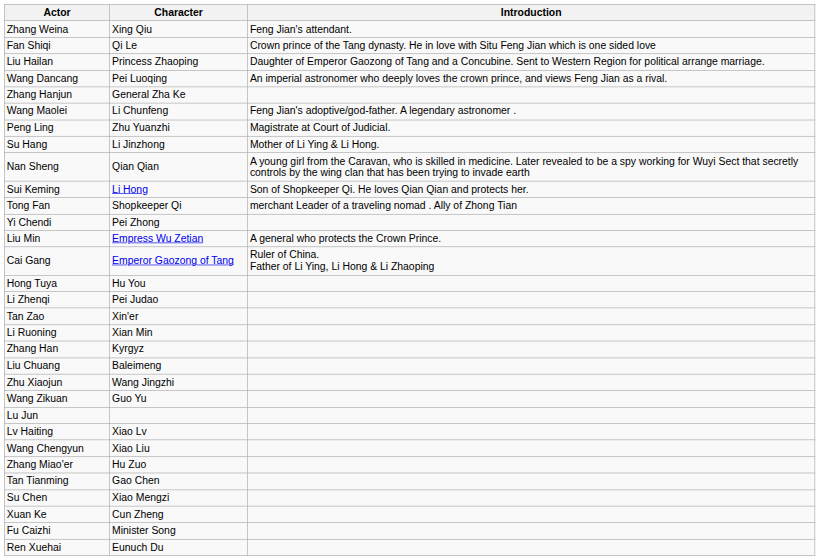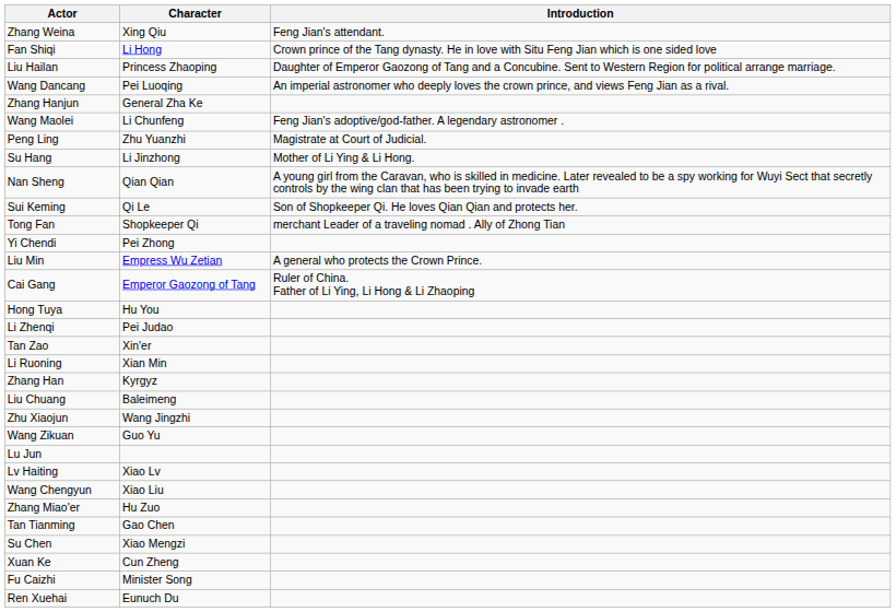Fan Shiqi | Character: Qi Le -> Li Hong
Sui Keming | Character: Li Hong -> Qi Le
